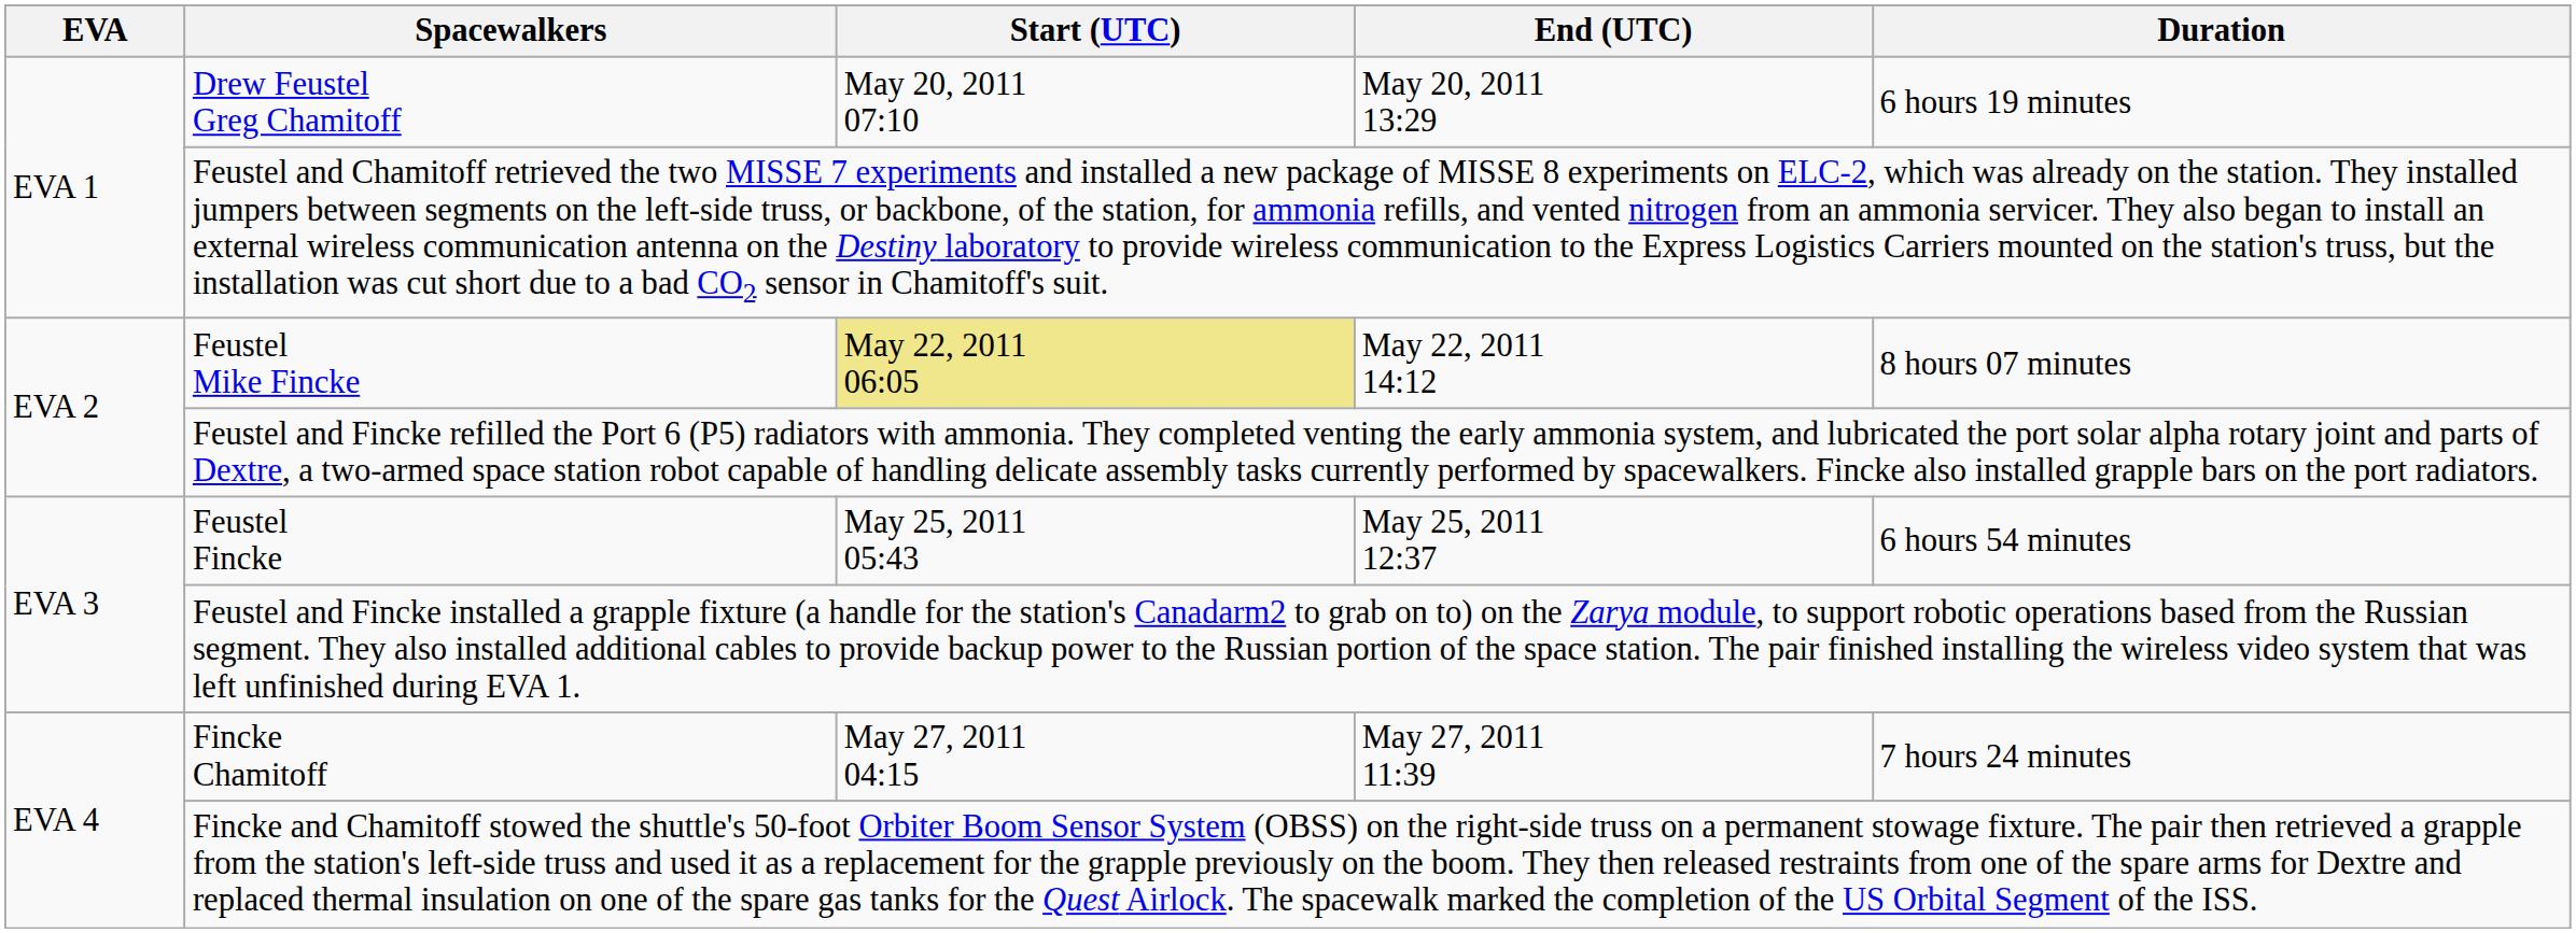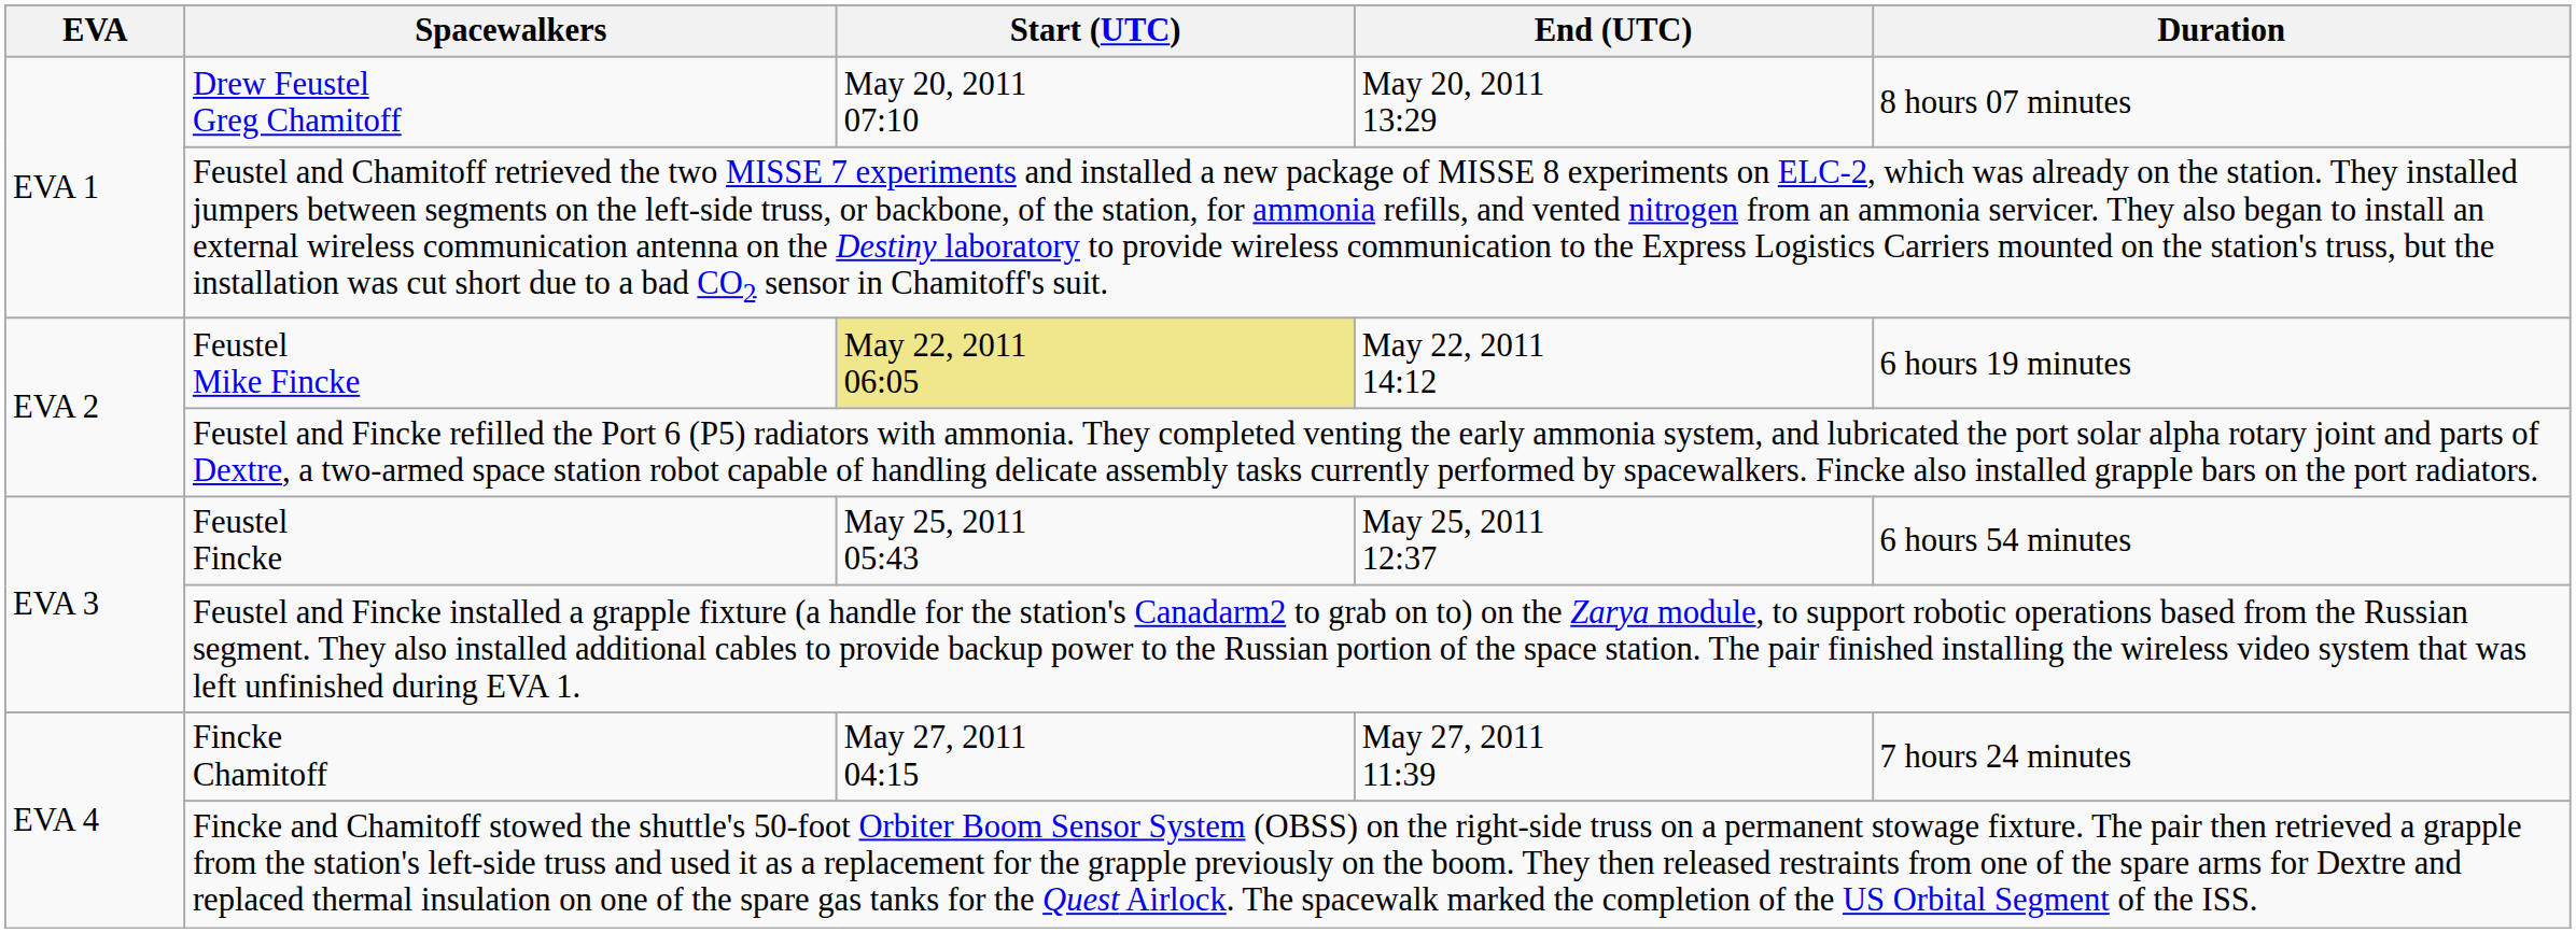Drew Feustel Greg Chamitoff | Duration: 6 hours 19 minutes -> 8 hours 07 minutes
Feustel Mike Fincke | Duration: 8 hours 07 minutes -> 6 hours 19 minutes
